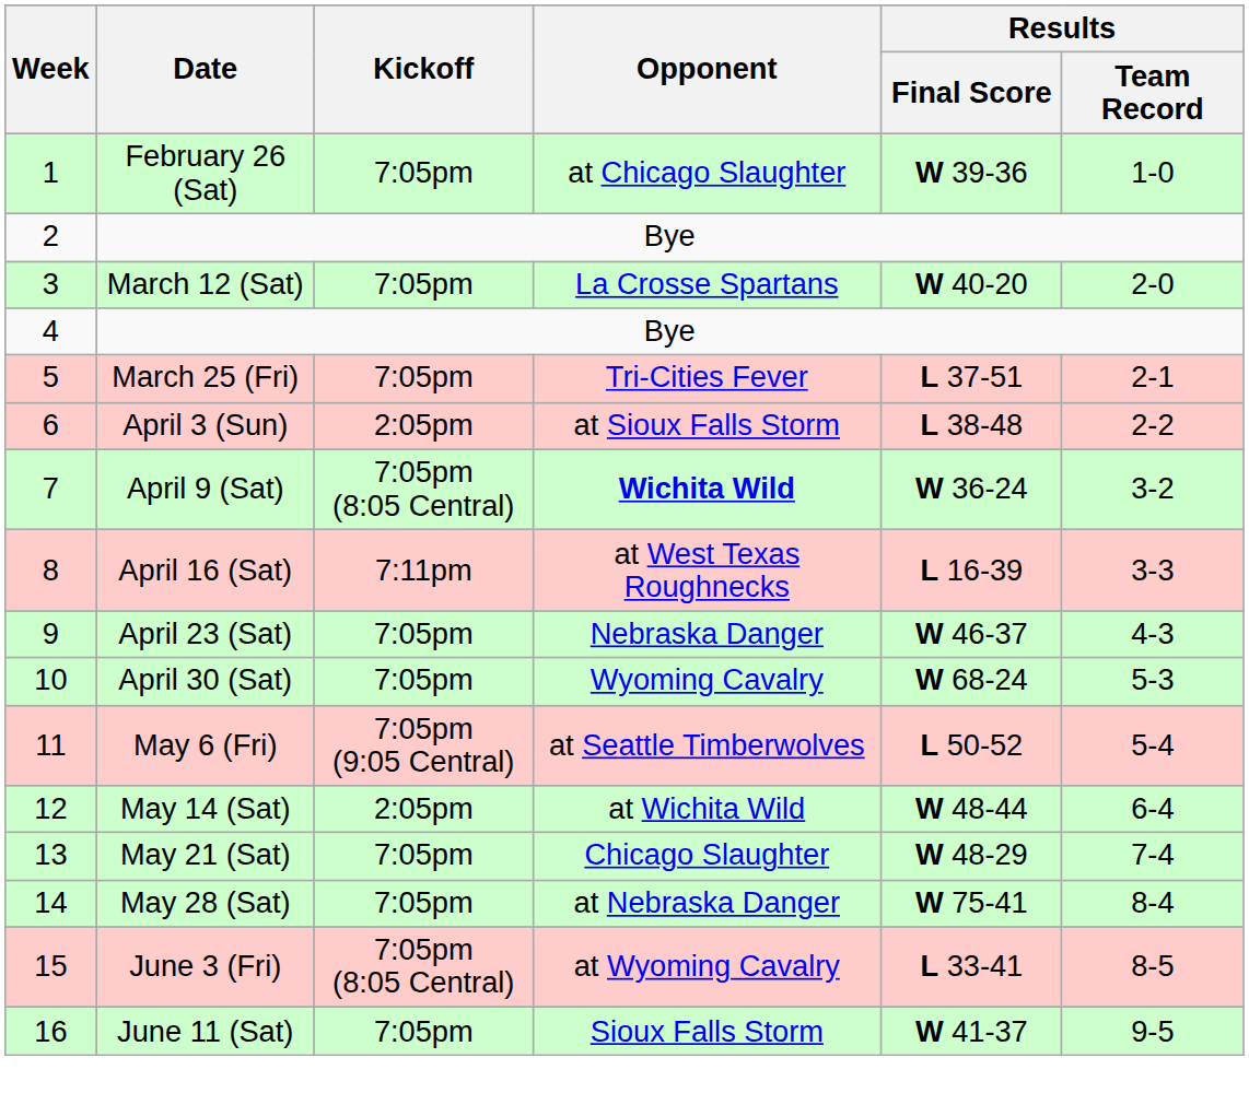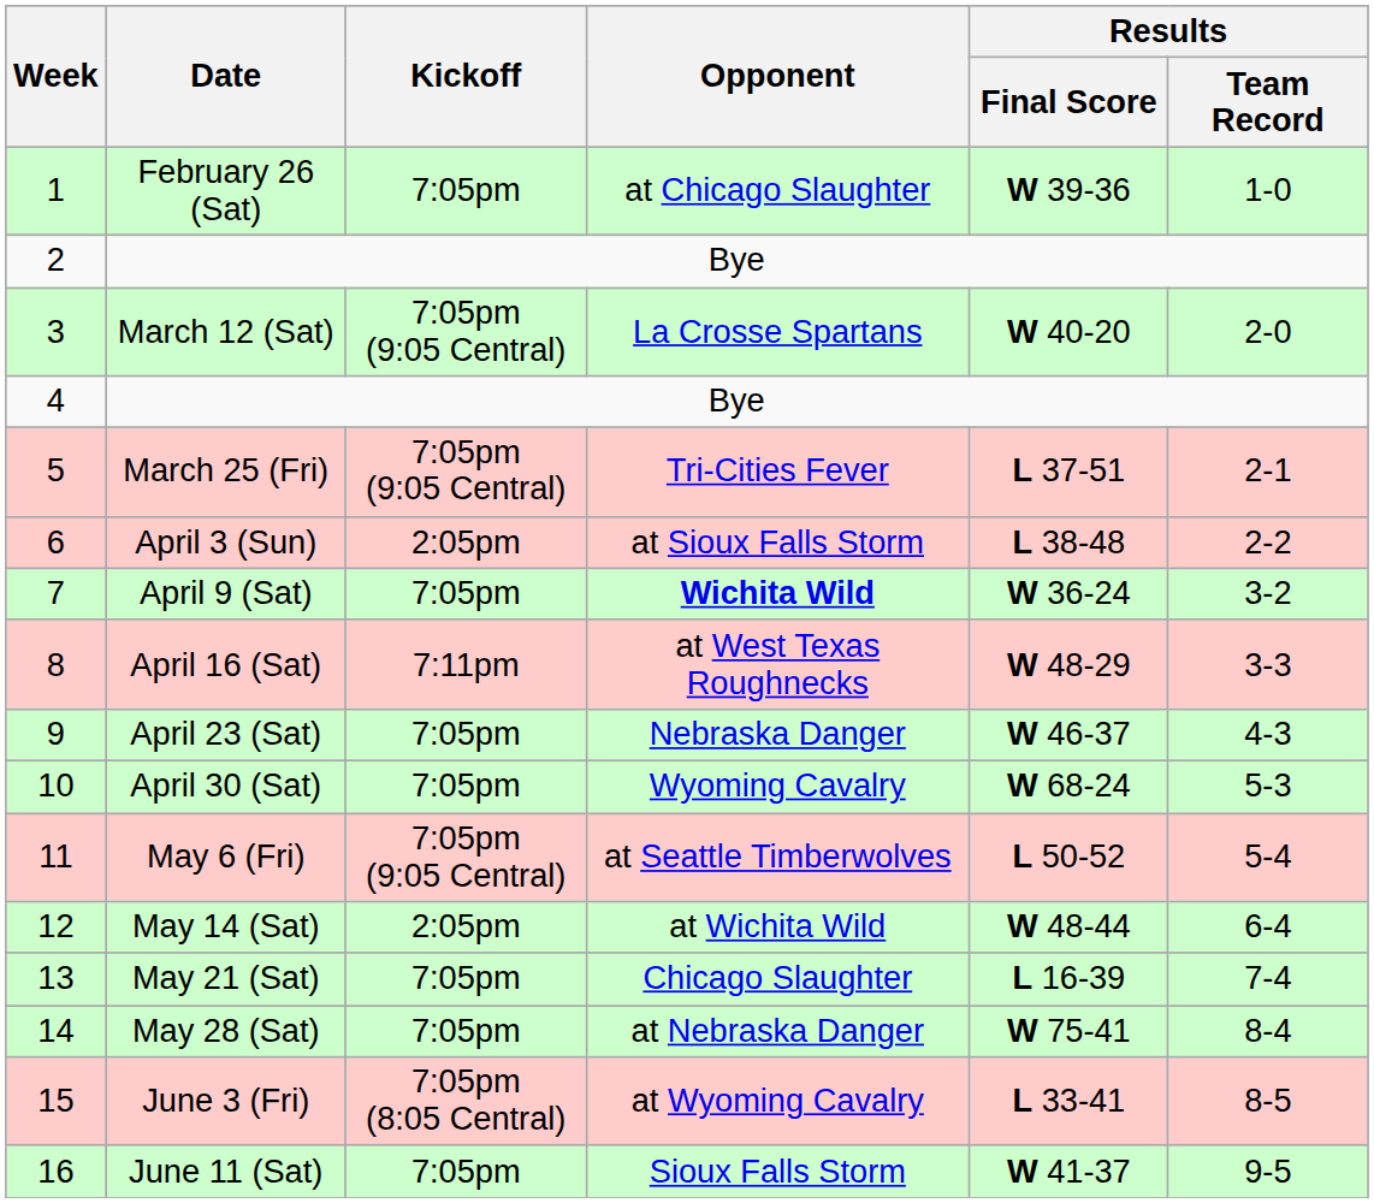March 12 (Sat) | Kickoff: 7:05pm -> 7:05pm (9:05 Central)
March 25 (Fri) | Kickoff: 7:05pm -> 7:05pm (9:05 Central)
April 9 (Sat) | Kickoff: 7:05pm (8:05 Central) -> 7:05pm
April 16 (Sat) | Results / Final Score: L 16-39 -> W 48-29
May 21 (Sat) | Results / Final Score: W 48-29 -> L 16-39
